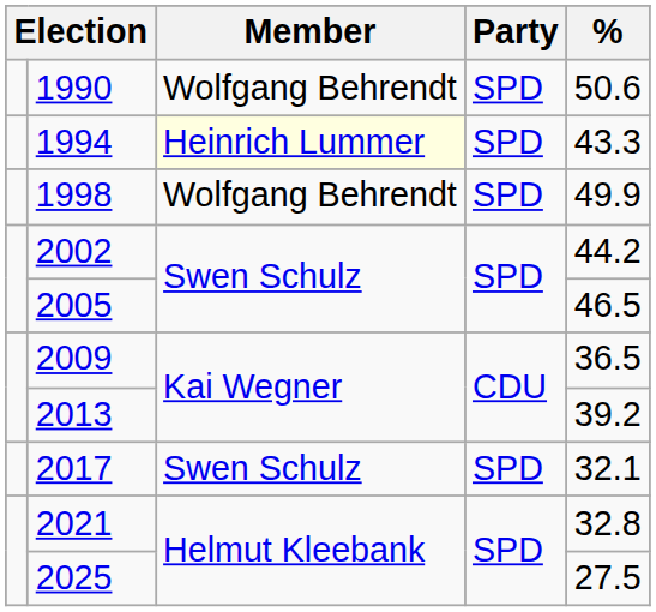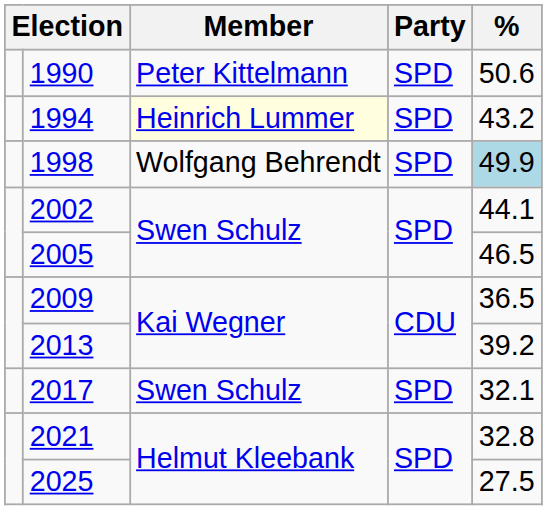1990 | Member: Wolfgang Behrendt -> Peter Kittelmann
1994 | %: 43.3 -> 43.2
1998 | %: no background -> lightblue background
2002 | %: 44.2 -> 44.1
